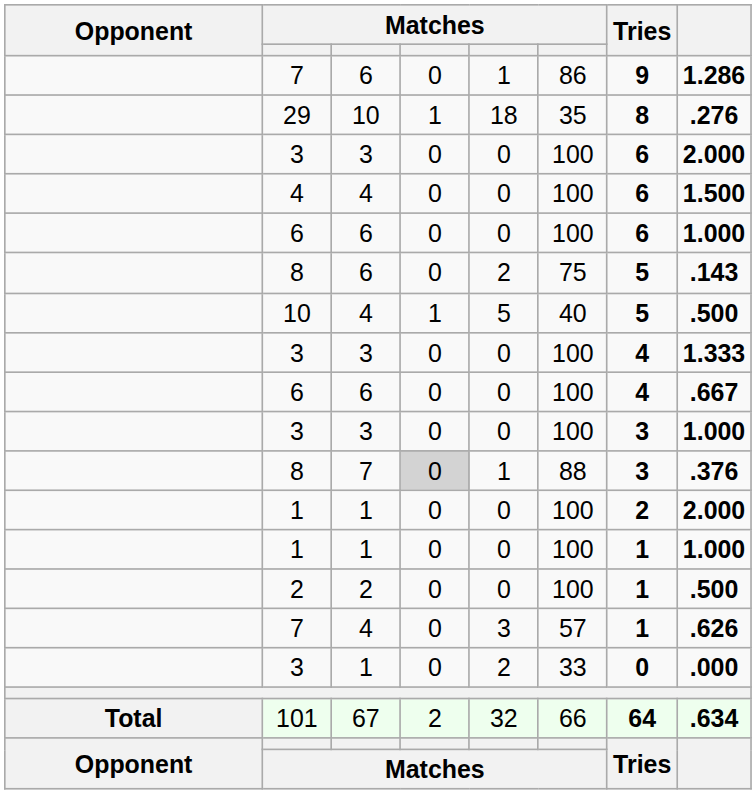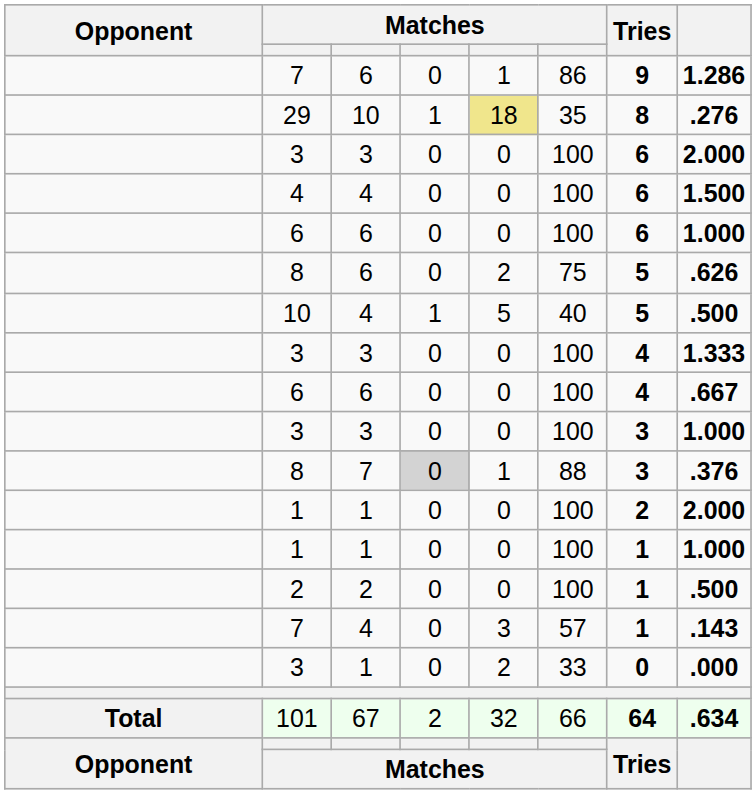29 | column 5: no background -> khaki background
8 / 6 | column 8: .143 -> .626
7 / 4 | column 8: .626 -> .143
